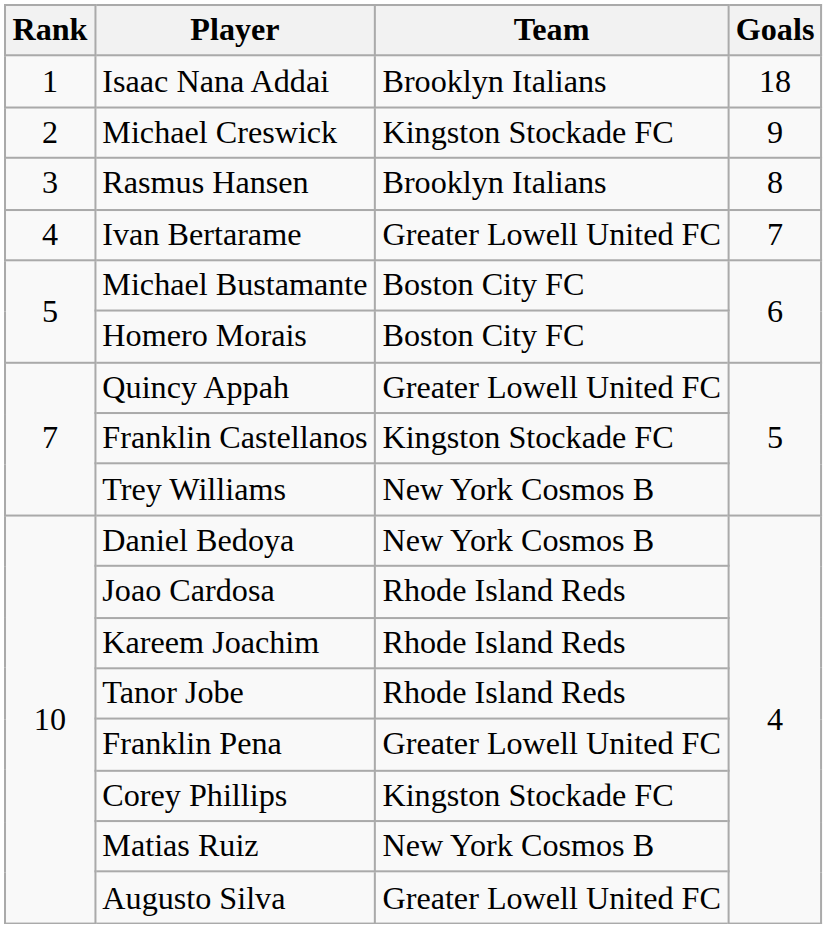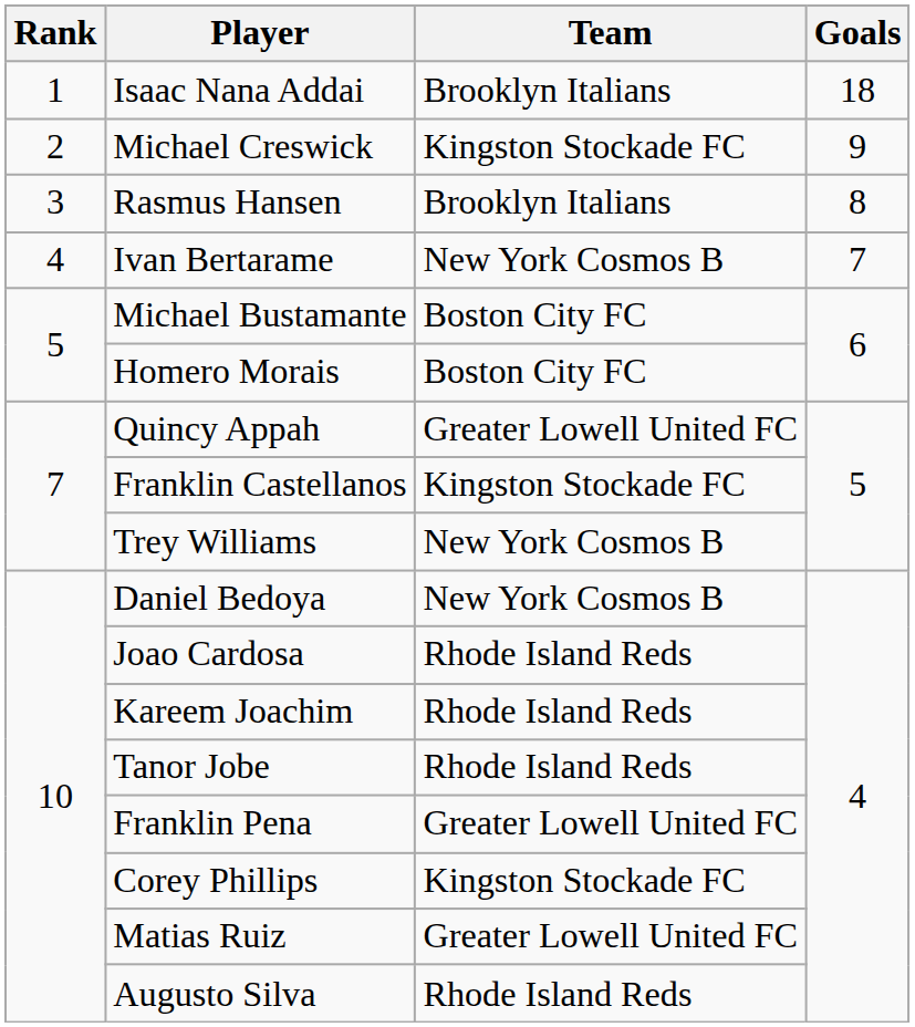Ivan Bertarame | Team: Greater Lowell United FC -> New York Cosmos B
Matias Ruiz | Team: New York Cosmos B -> Greater Lowell United FC
Augusto Silva | Team: Greater Lowell United FC -> Rhode Island Reds
